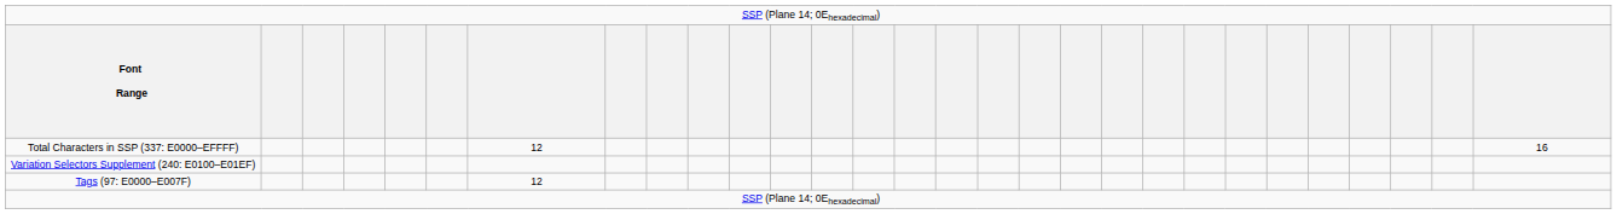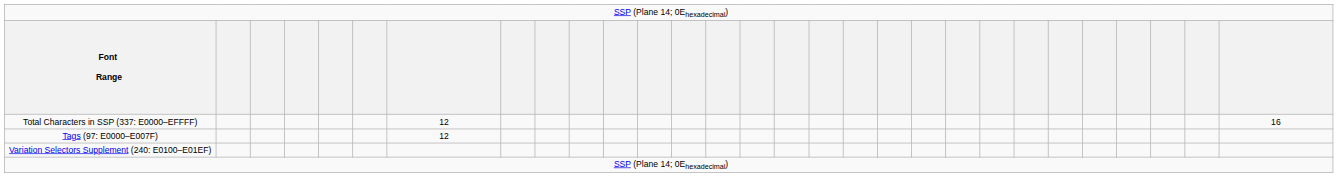rows swapped: Tags (97: E0000–E007F) <-> Variation Selectors Supplement (240: E0100–E01EF)
